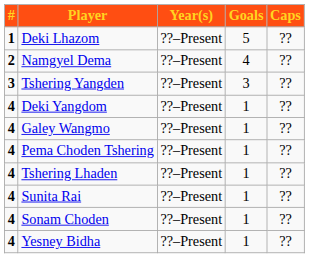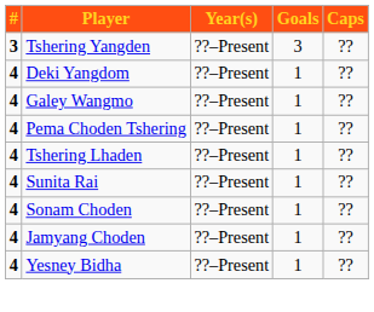- row: 1 | Deki Lhazom | ??–Present | 5 | ??
- row: 2 | Namgyel Dema | ??–Present | 4 | ??
+ row: 4 | Jamyang Choden | ??–Present | 1 | ??
